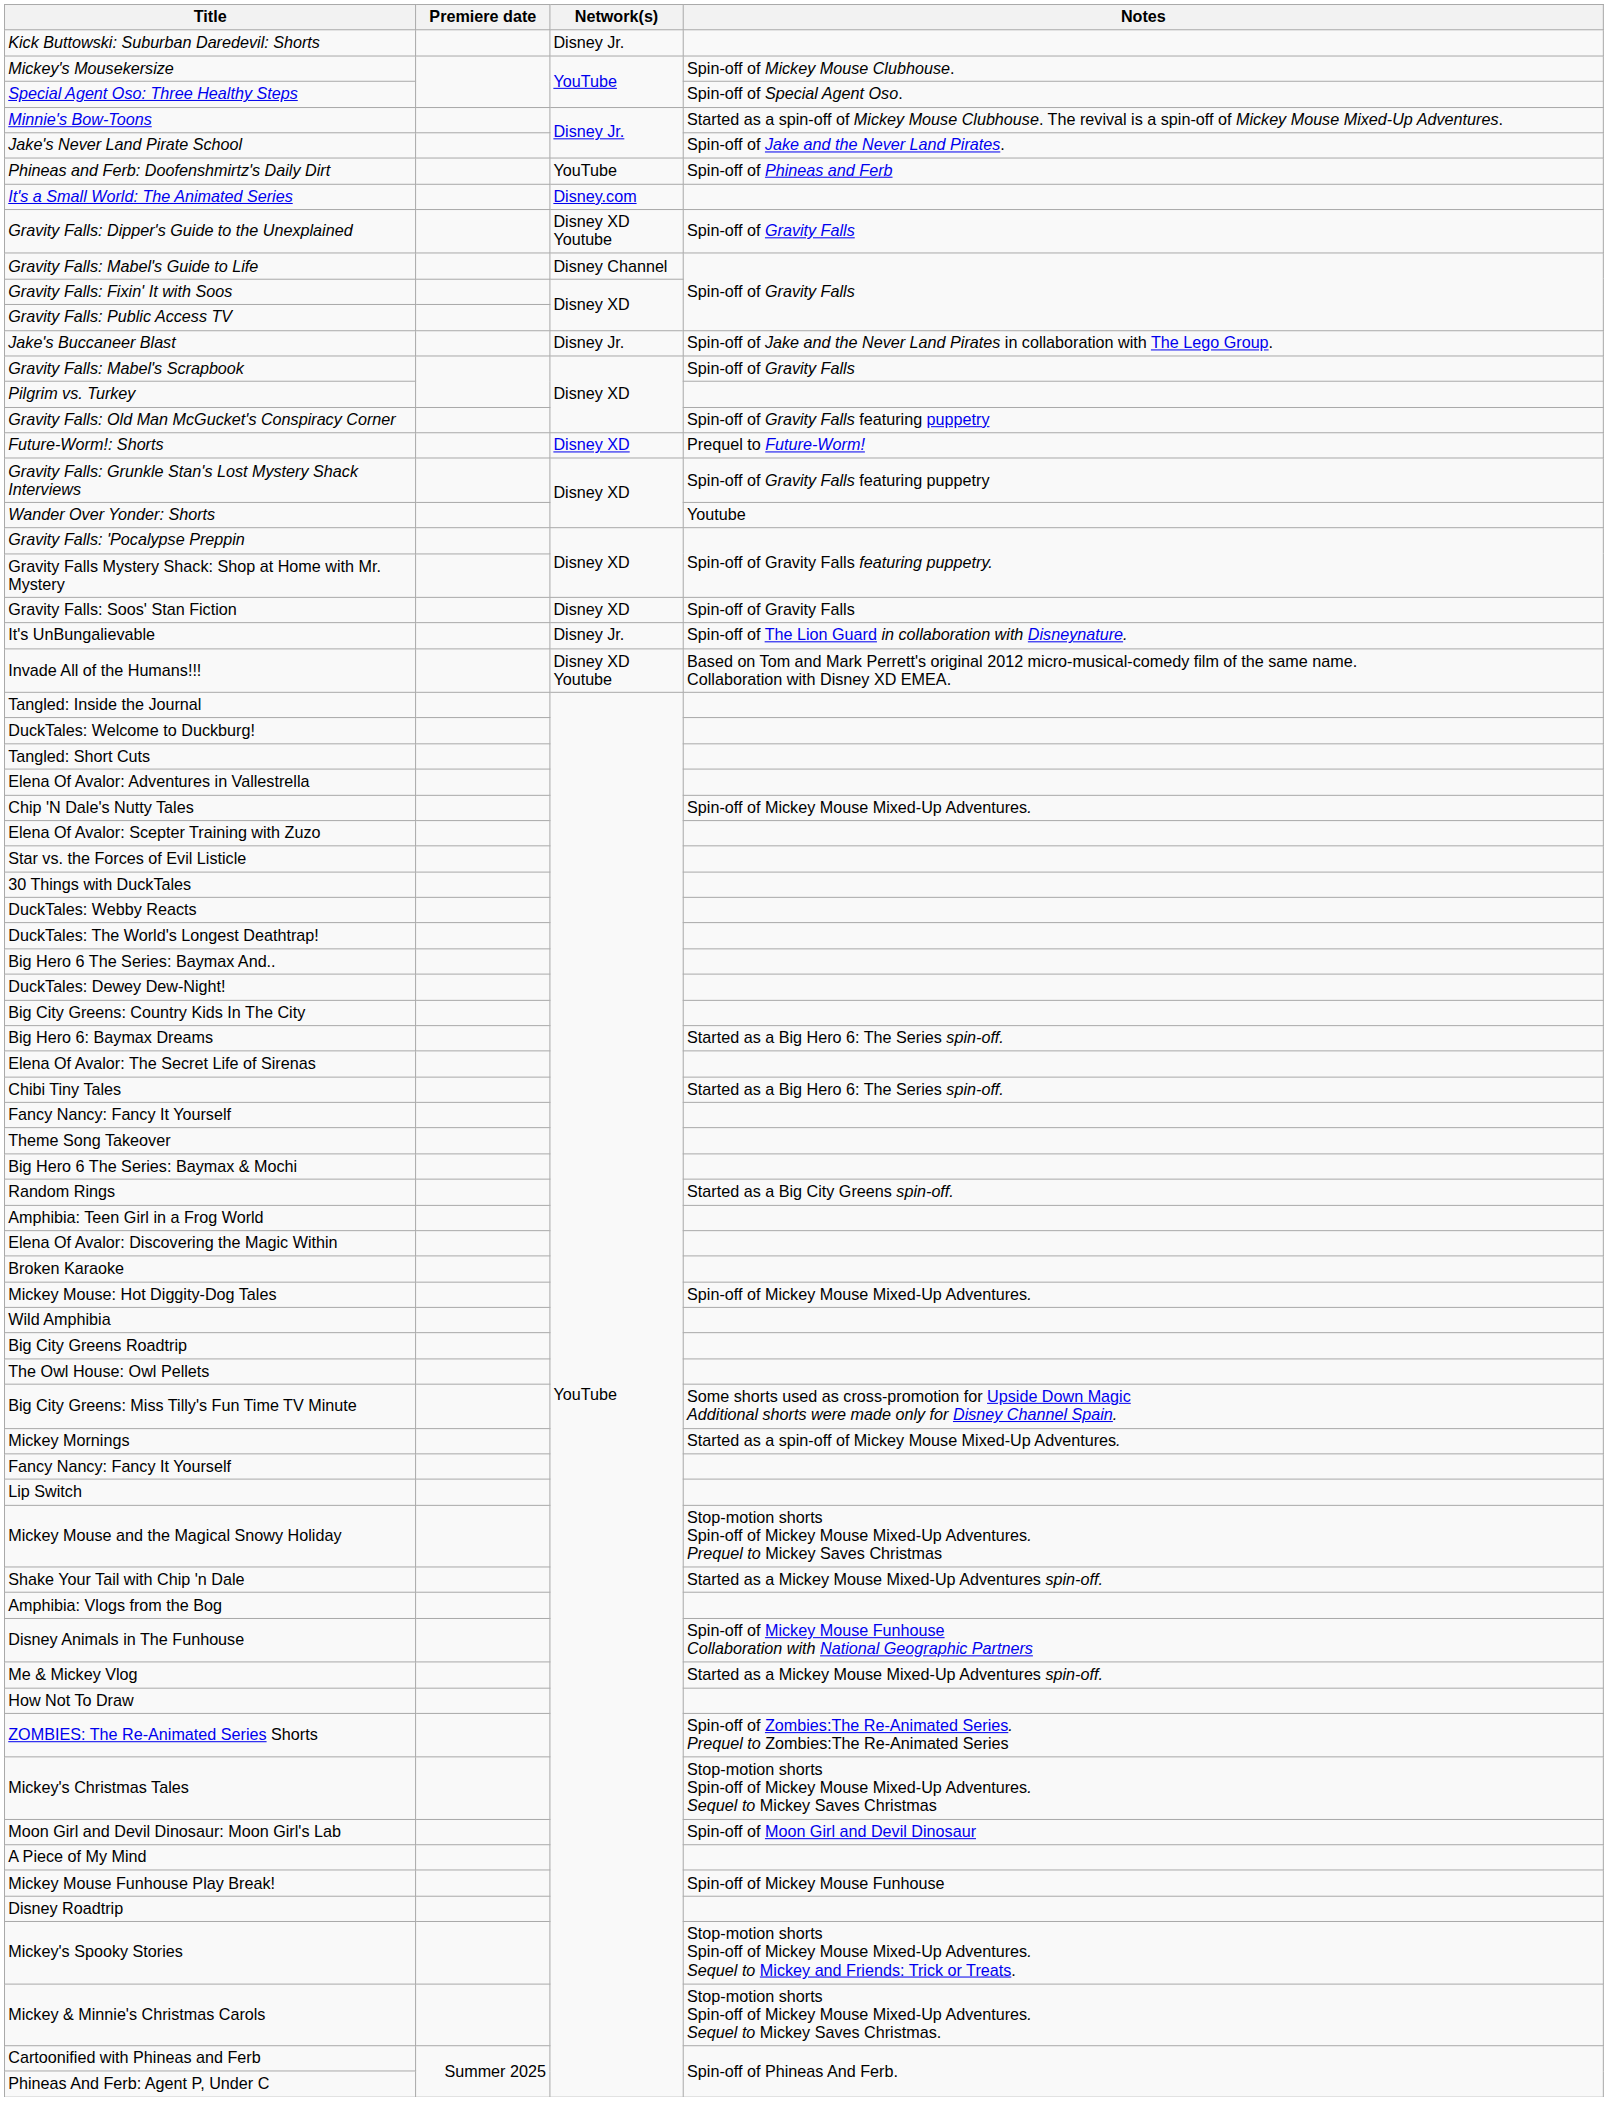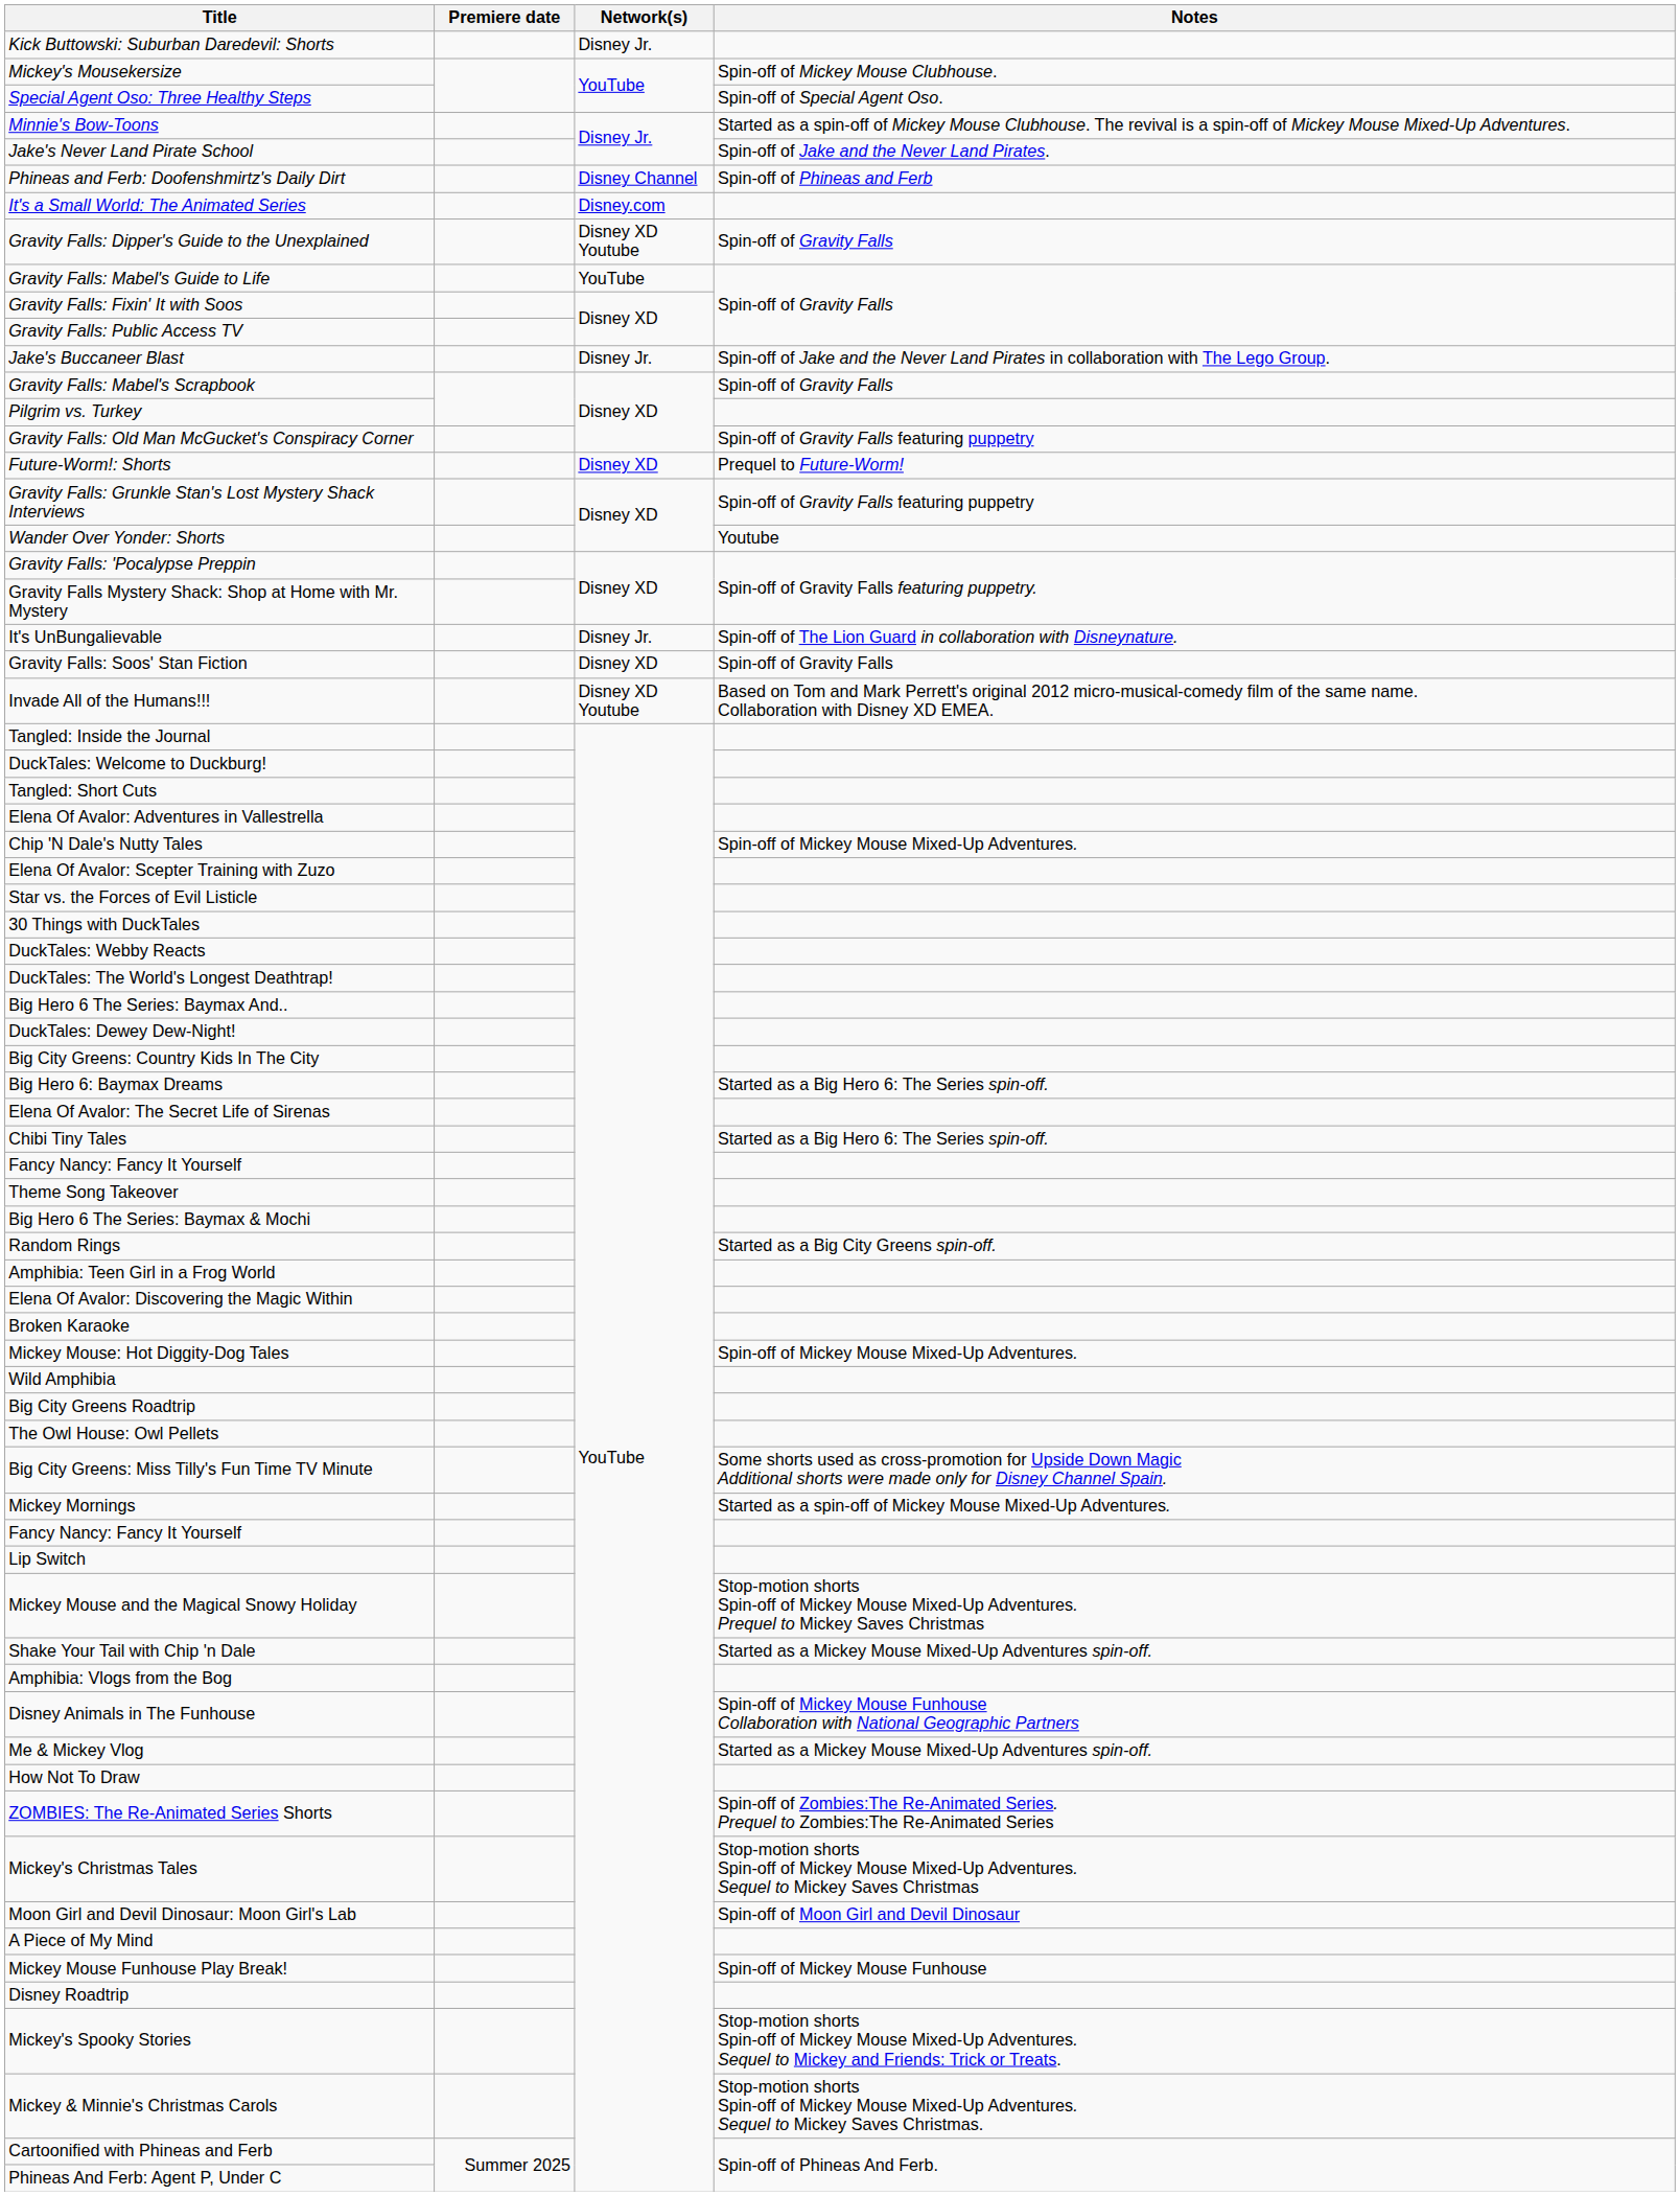Phineas and Ferb: Doofenshmirtz's Daily Dirt | Network(s): YouTube -> Disney Channel
Gravity Falls: Mabel's Guide to Life | Network(s): Disney Channel -> YouTube
rows swapped: It's UnBungalievable <-> Gravity Falls: Soos' Stan Fiction
